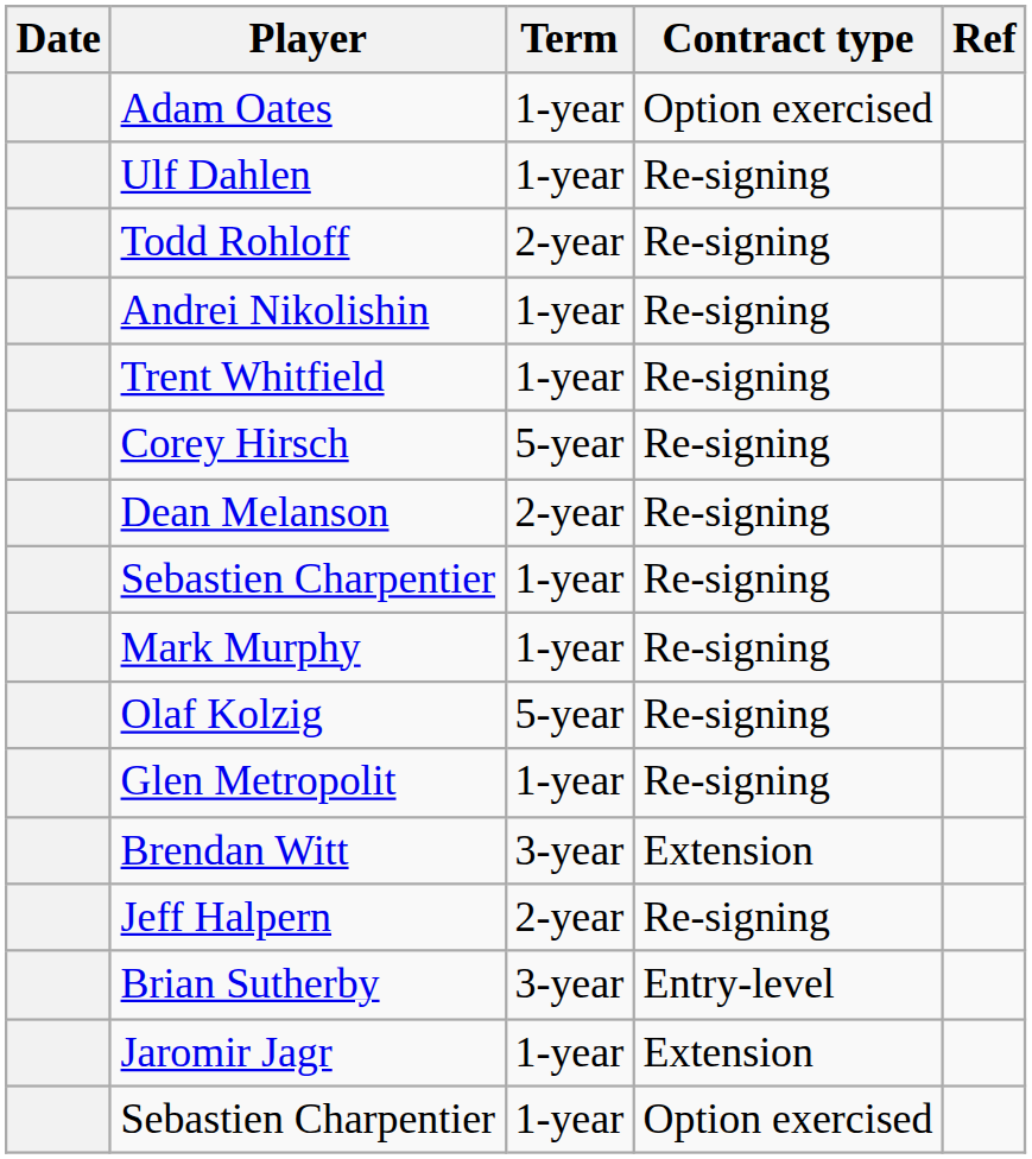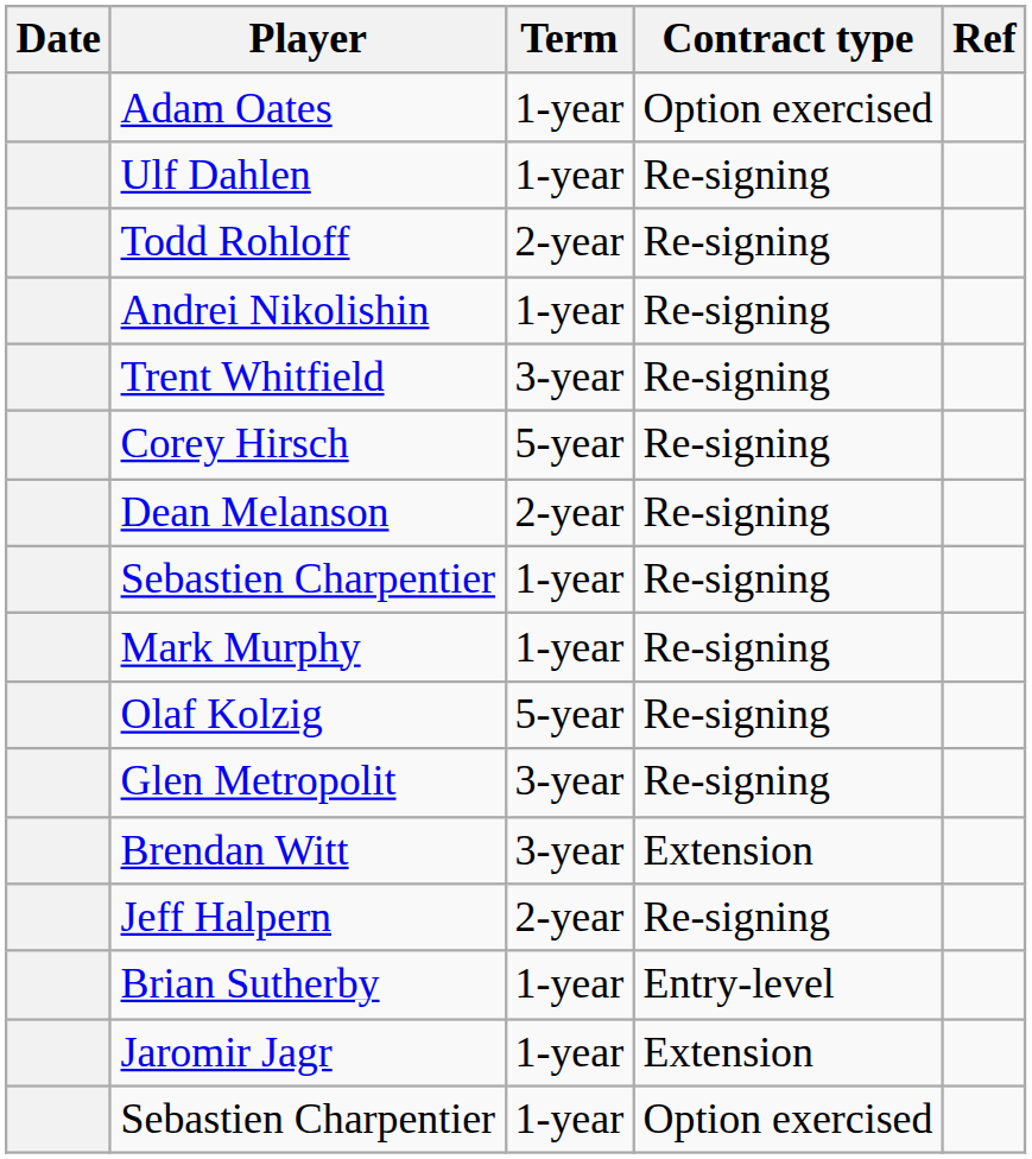Trent Whitfield | Term: 1-year -> 3-year
Glen Metropolit | Term: 1-year -> 3-year
Brian Sutherby | Term: 3-year -> 1-year
